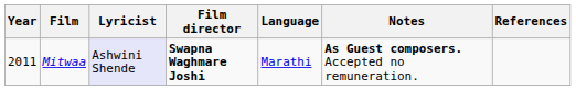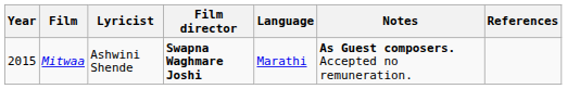Mitwaa | Year: 2011 -> 2015
Mitwaa | Lyricist: lavender background -> no background
